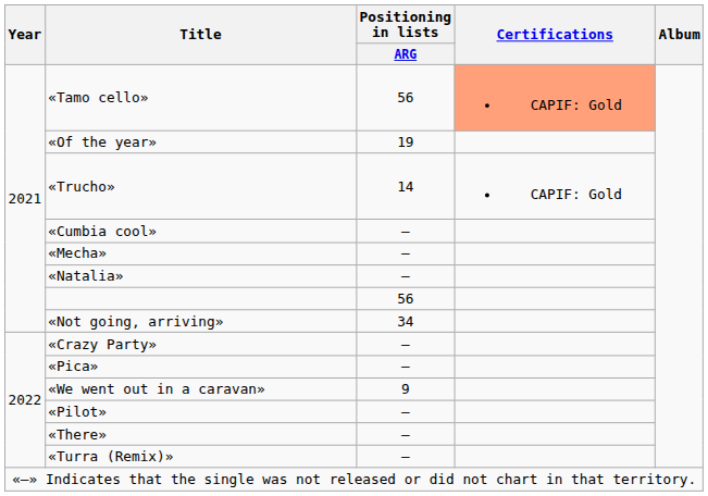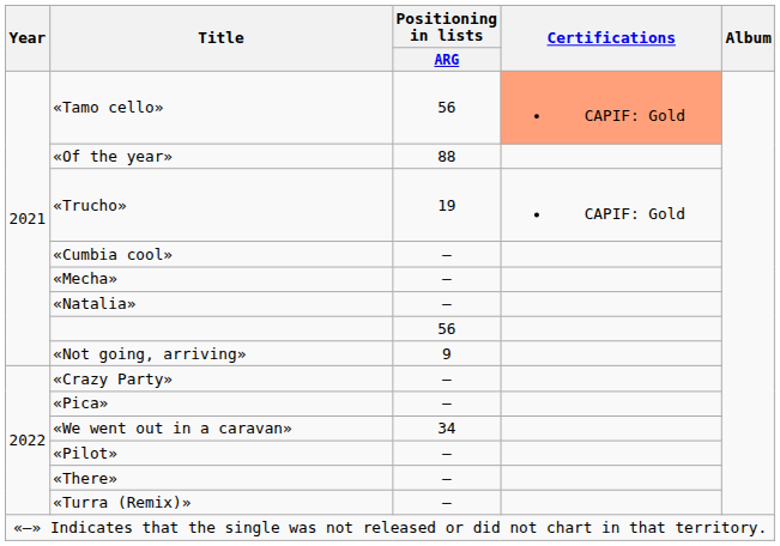«Of the year» | Positioning in lists / ARG: 19 -> 88
«Trucho» | Positioning in lists / ARG: 14 -> 19
«Not going, arriving» | Positioning in lists / ARG: 34 -> 9
«We went out in a caravan» | Positioning in lists / ARG: 9 -> 34
